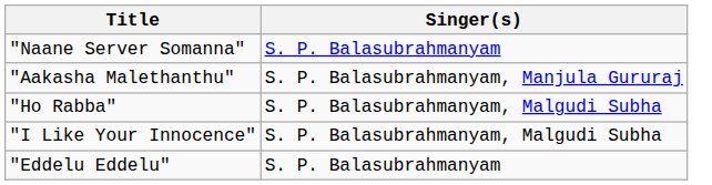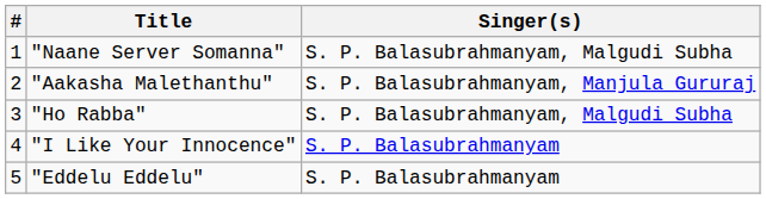+ column: # | 1 | 2 | 3 | 4 | 5
"Naane Server Somanna" | Singer(s): S. P. Balasubrahmanyam -> S. P. Balasubrahmanyam, Malgudi Subha
"I Like Your Innocence" | Singer(s): S. P. Balasubrahmanyam, Malgudi Subha -> S. P. Balasubrahmanyam
